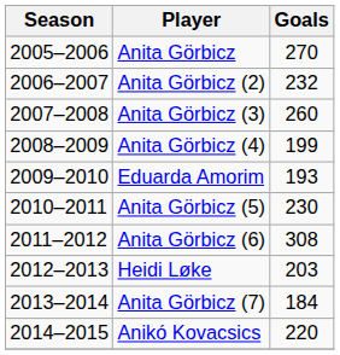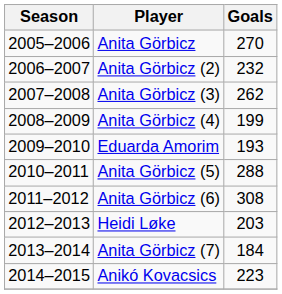Anita Görbicz (3) | Goals: 260 -> 262
Anita Görbicz (5) | Goals: 230 -> 288
Anikó Kovacsics | Goals: 220 -> 223
